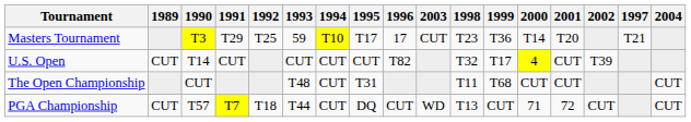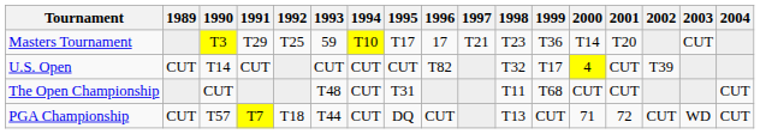columns swapped: 1997 <-> 2003
